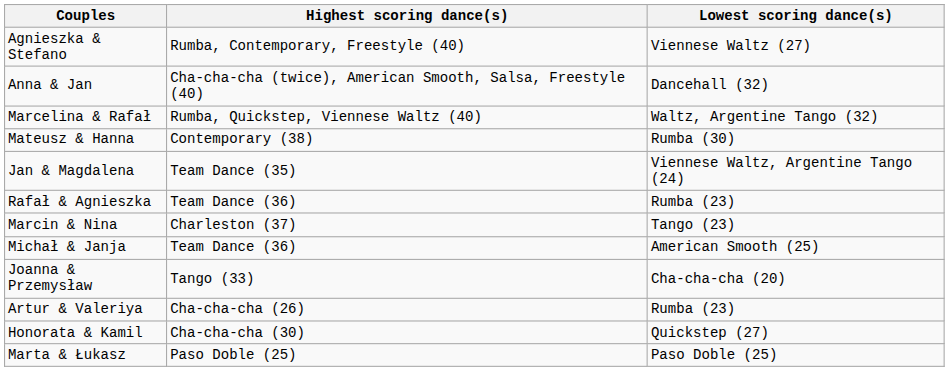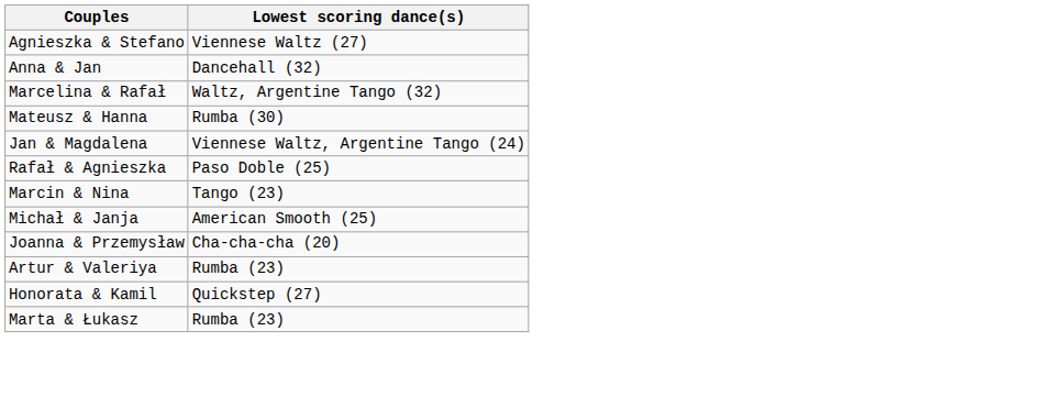- column: Highest scoring dance(s) | Rumba, Contemporary, Freestyle (40) | Cha-cha-cha (twice), American Smooth, Salsa, Freestyle (40) | Rumba, Quickstep, Viennese Waltz (40) | Contemporary (38) | Team Dance (35) | Team Dance (36) | Charleston (37) | Team Dance (36) | Tango (33) | Cha-cha-cha (26) | Cha-cha-cha (30) | Paso Doble (25)
Rafał & Agnieszka | Lowest scoring dance(s): Rumba (23) -> Paso Doble (25)
Marta & Łukasz | Lowest scoring dance(s): Paso Doble (25) -> Rumba (23)
